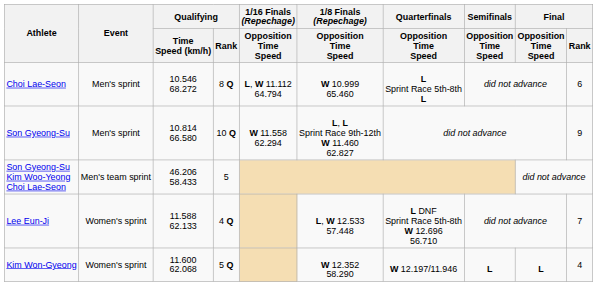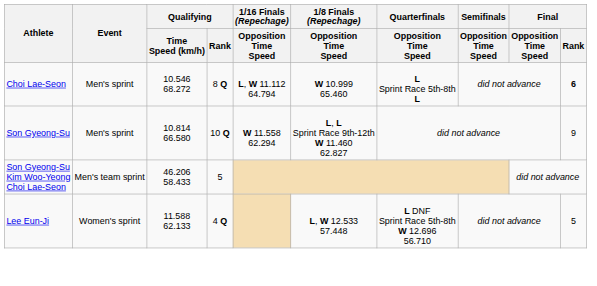Choi Lae-Seon | Final / Rank: normal -> bold
Lee Eun-Ji | Final / Rank: 7 -> 5
- row: Kim Won-Gyeong | Women's sprint | 11.600 62.068 | 5 Q | W 12.352 58.290 | W 12.197/11.946 | L | L | 4
